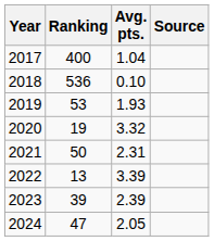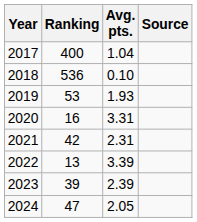2020 | Ranking: 19 -> 16
2020 | Avg. pts.: 3.32 -> 3.31
2021 | Ranking: 50 -> 42
